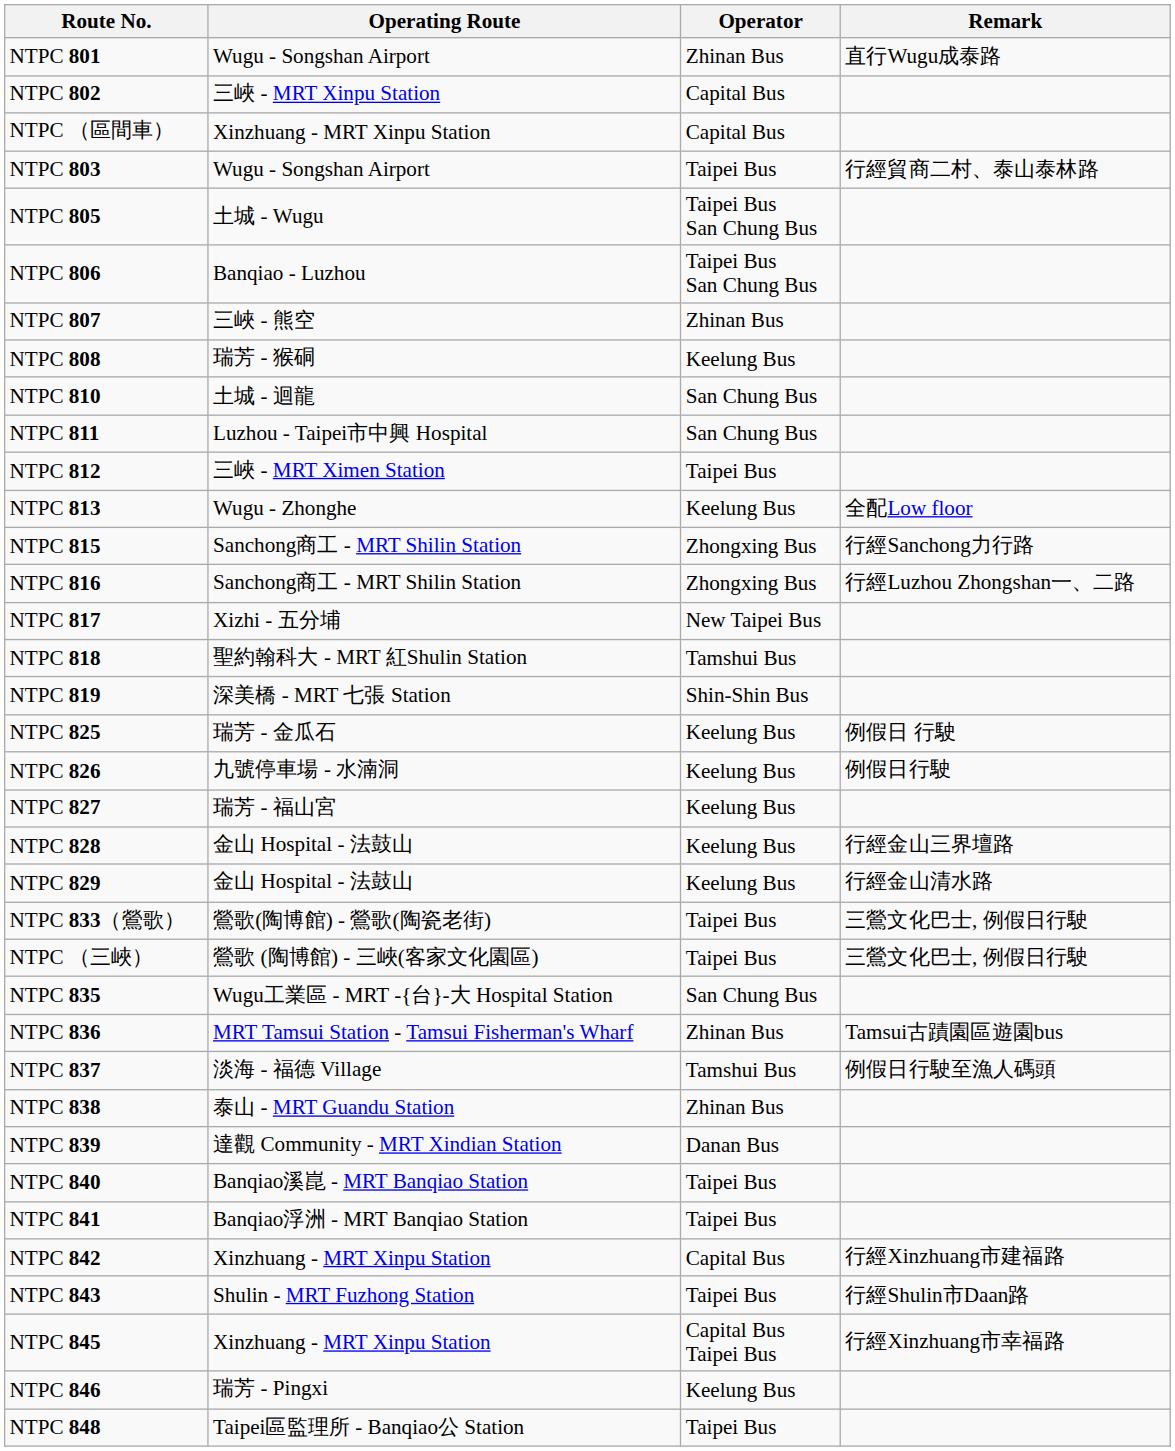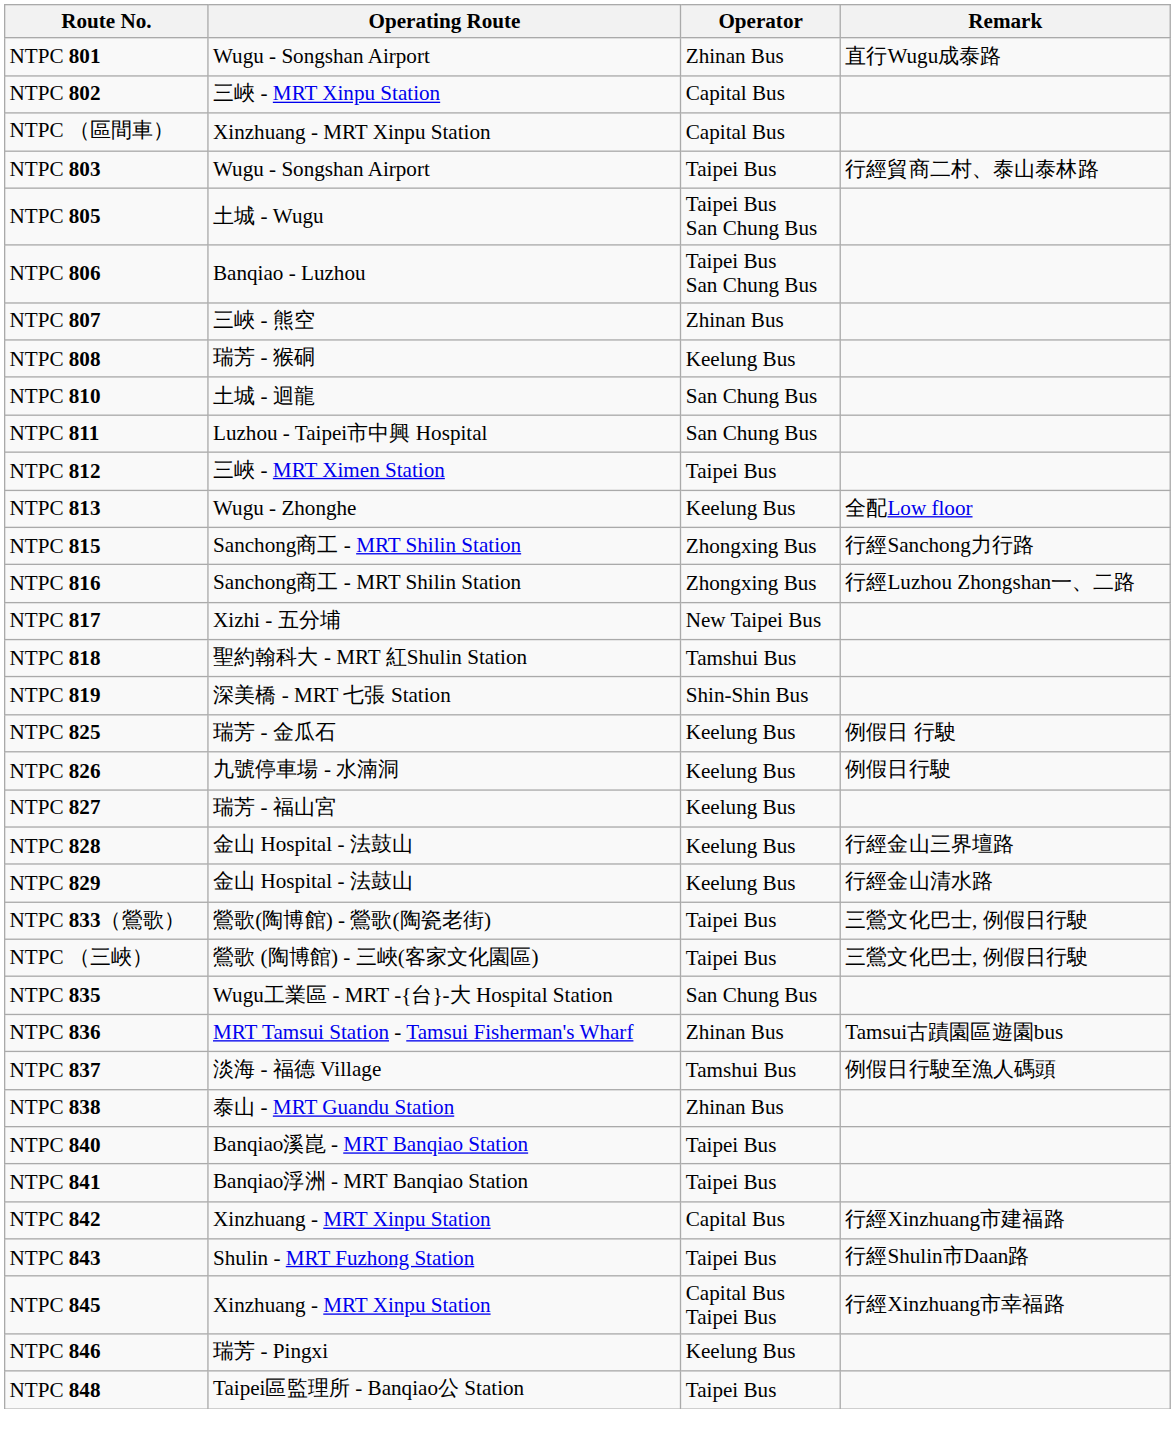- row: NTPC 839 | 達觀 Community - MRT Xindian Station | Danan Bus
